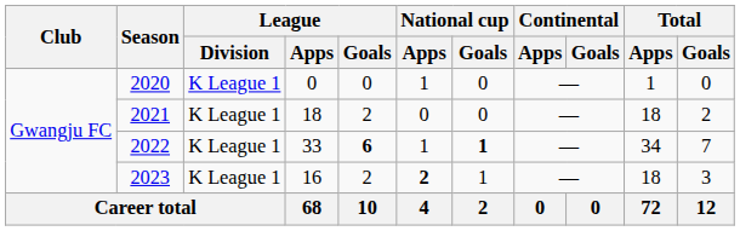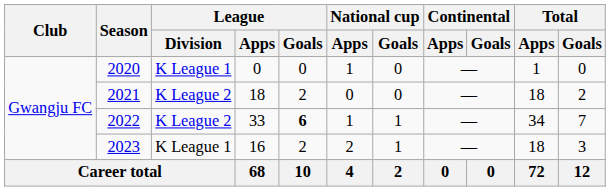2021 | League / Division: K League 1 -> K League 2
2022 | League / Division: K League 1 -> K League 2
2022 | National cup / Goals: bold -> normal
2023 | National cup / Apps: bold -> normal
